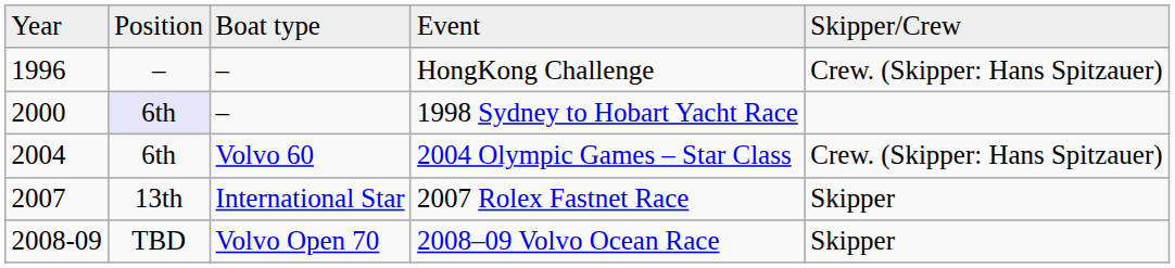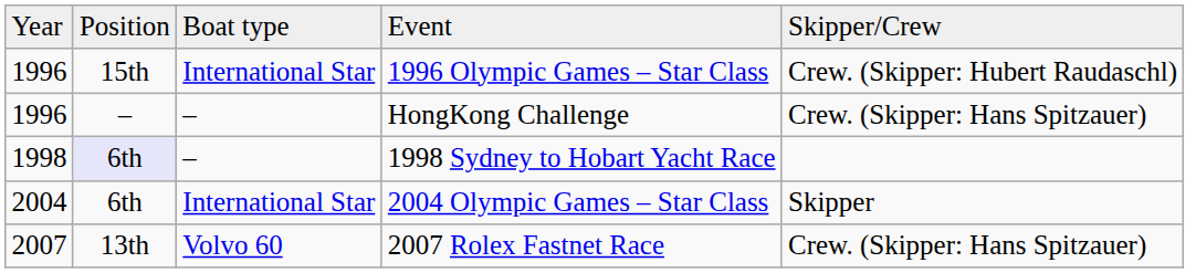+ row: 1996 | 15th | International Star | 1996 Olympic Games – Star Class | Crew. (Skipper: Hubert Raudaschl)
1998 Sydney to Hobart Yacht Race | column 1: 2000 -> 1998
2004 Olympic Games – Star Class | column 3: Volvo 60 -> International Star
2004 Olympic Games – Star Class | column 5: Crew. (Skipper: Hans Spitzauer) -> Skipper
2007 Rolex Fastnet Race | column 3: International Star -> Volvo 60
2007 Rolex Fastnet Race | column 5: Skipper -> Crew. (Skipper: Hans Spitzauer)
- row: 2008-09 | TBD | Volvo Open 70 | 2008–09 Volvo Ocean Race | Skipper
